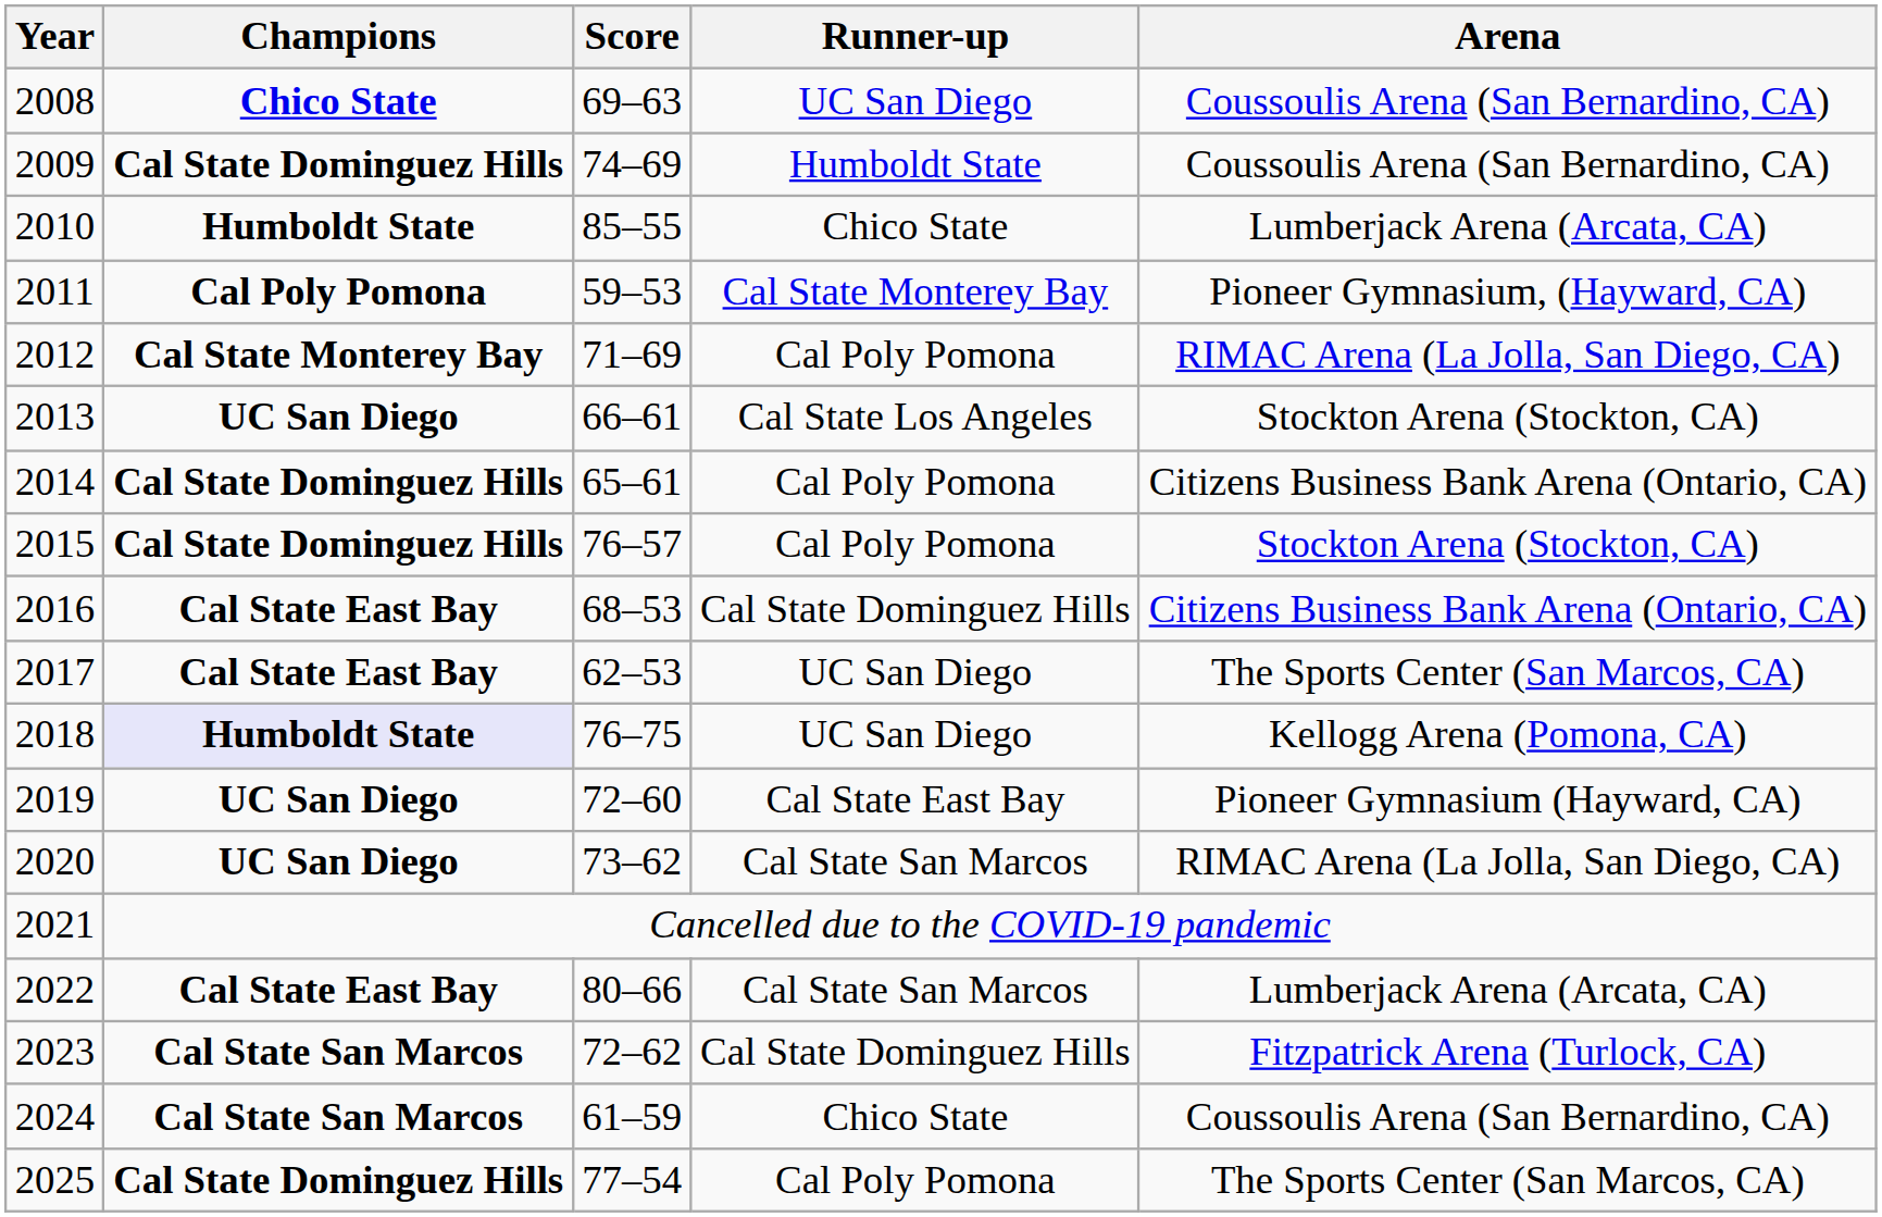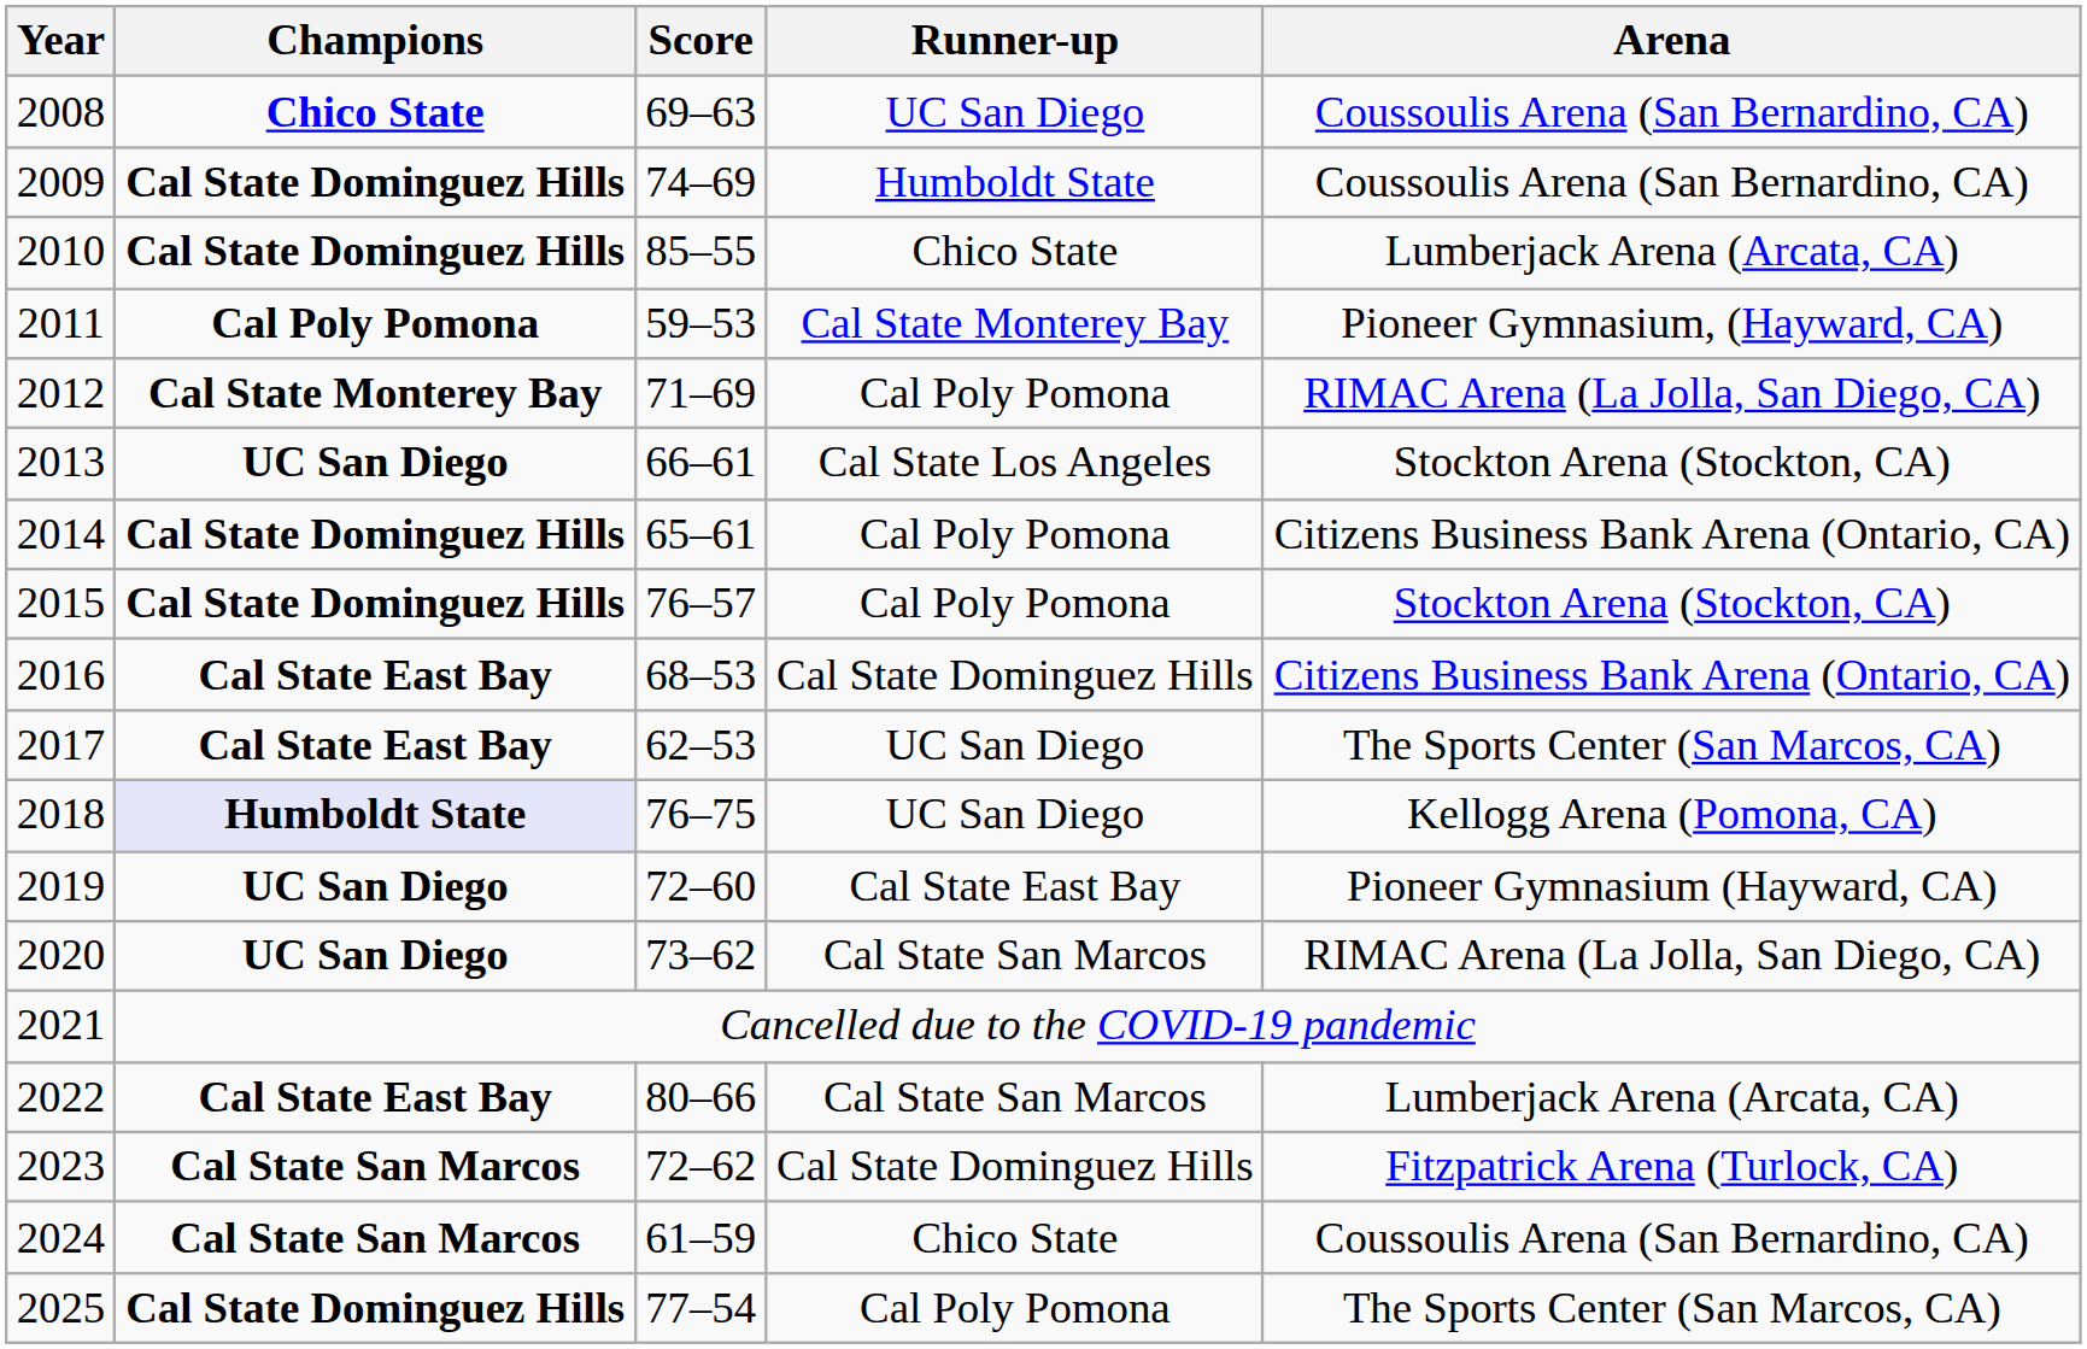2010 | Champions: Humboldt State -> Cal State Dominguez Hills
